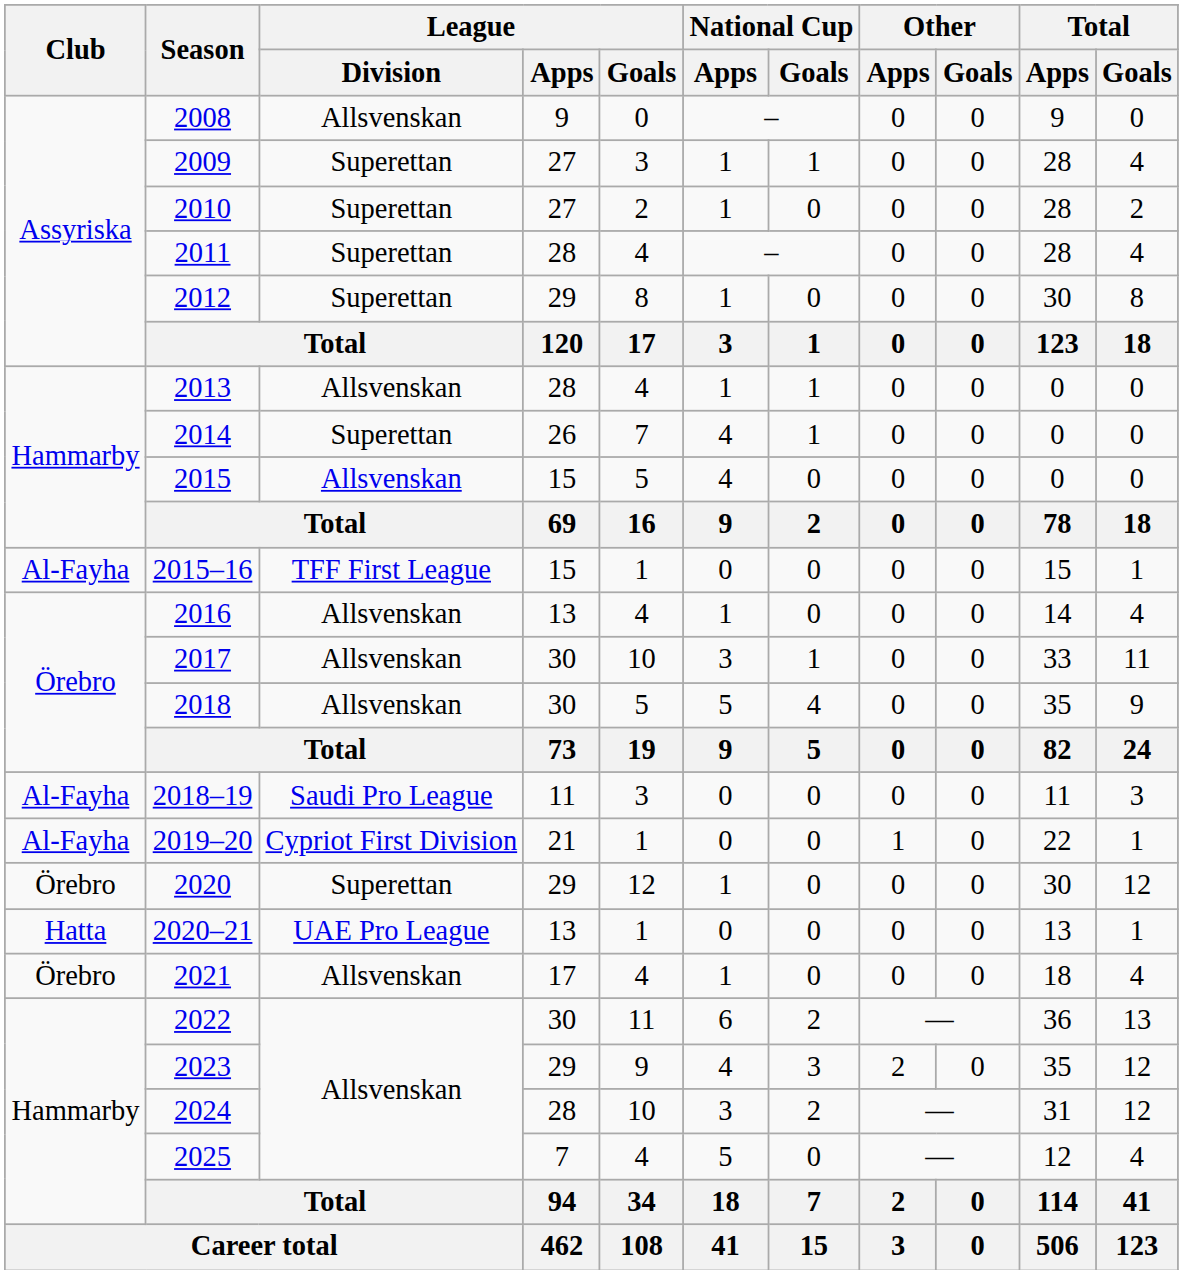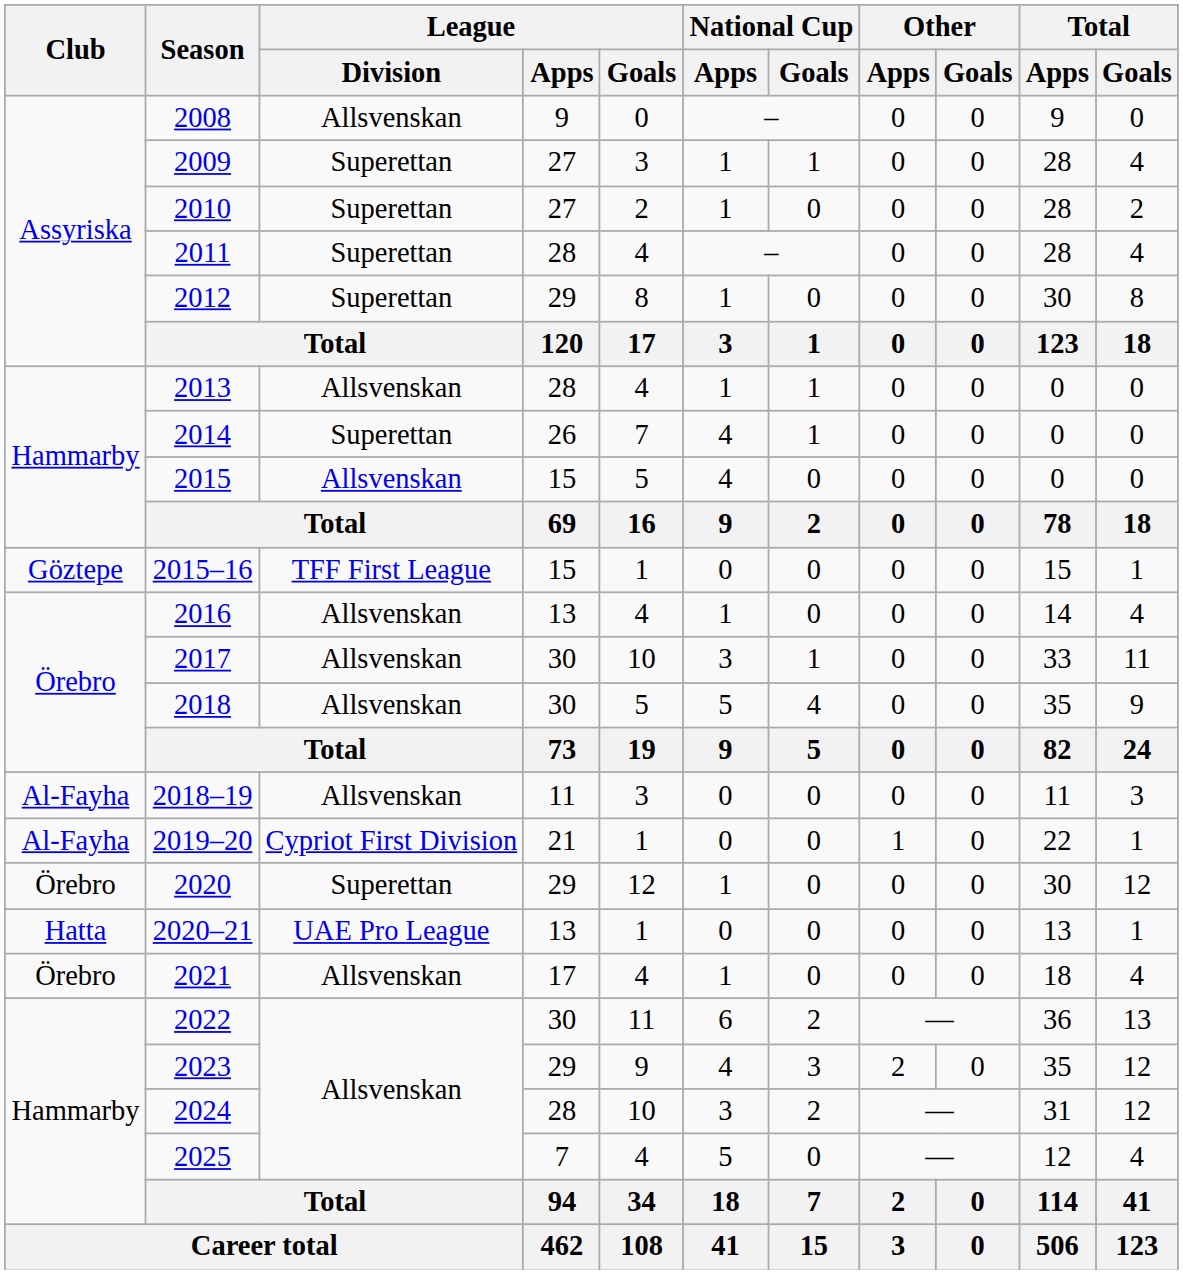2015–16 | Club: Al-Fayha -> Göztepe
2018–19 | League / Division: Saudi Pro League -> Allsvenskan
